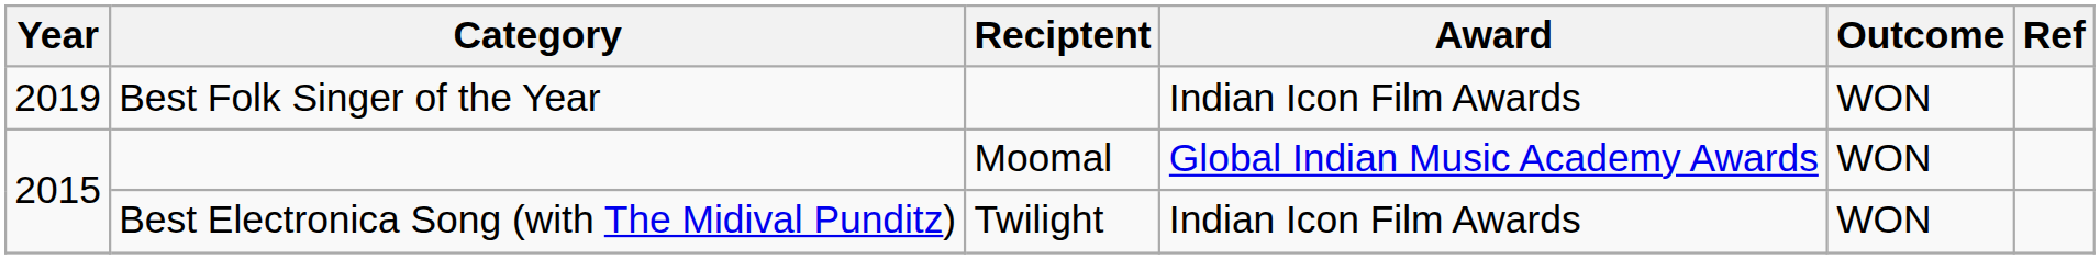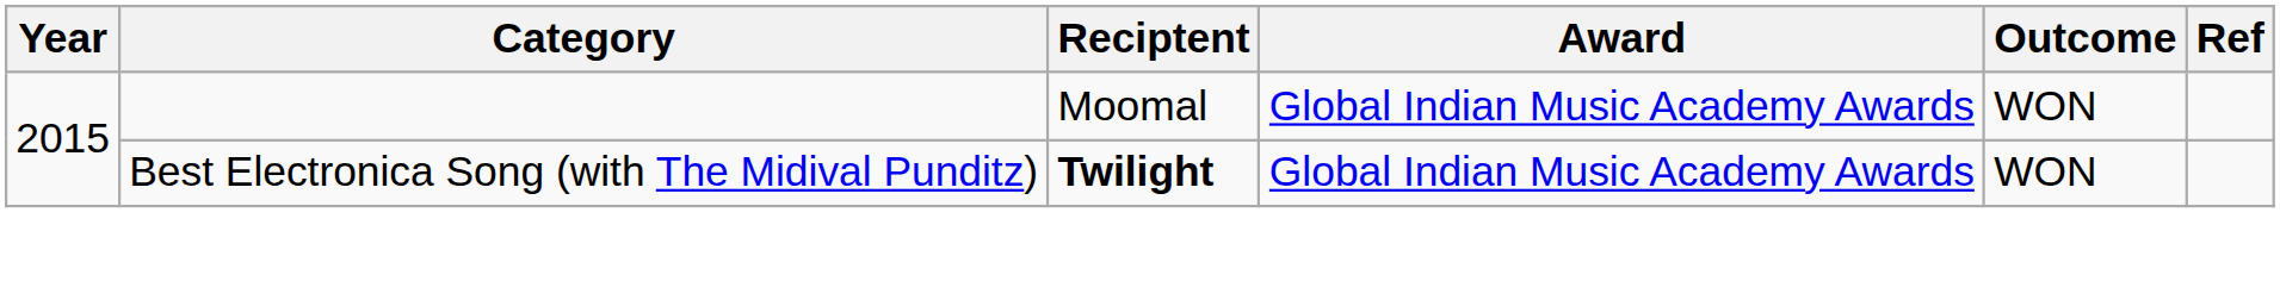- row: 2019 | Best Folk Singer of the Year | Indian Icon Film Awards | WON
Best Electronica Song (with The Midival Punditz) | Reciptent: normal -> bold
Best Electronica Song (with The Midival Punditz) | Award: Indian Icon Film Awards -> Global Indian Music Academy Awards
